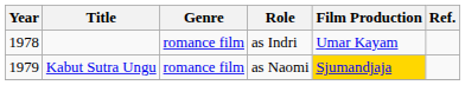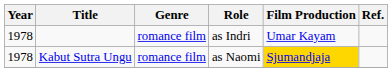Kabut Sutra Ungu | Year: 1979 -> 1978
